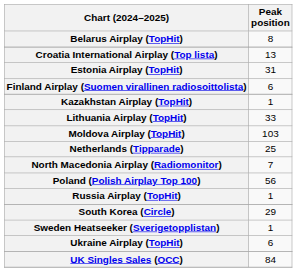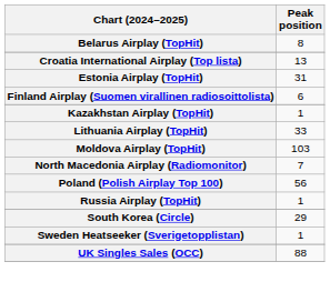- row: Netherlands (Tipparade) | 25
- row: Ukraine Airplay (TopHit) | 6
UK Singles Sales (OCC) | Peak position: 84 -> 88
